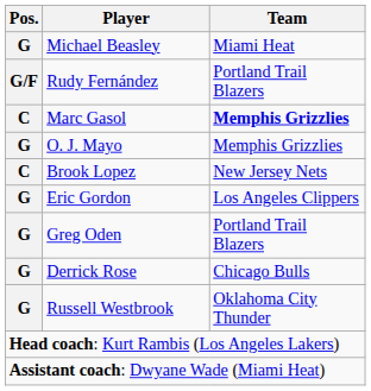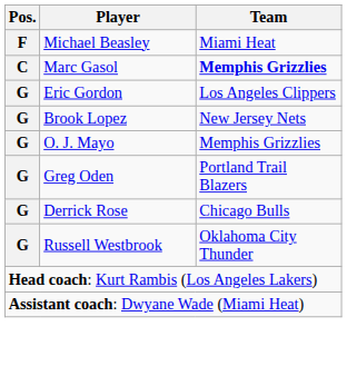Michael Beasley | Pos.: G -> F
- row: G/F | Rudy Fernández | Portland Trail Blazers
rows swapped: Eric Gordon <-> O. J. Mayo
Brook Lopez | Pos.: C -> G
